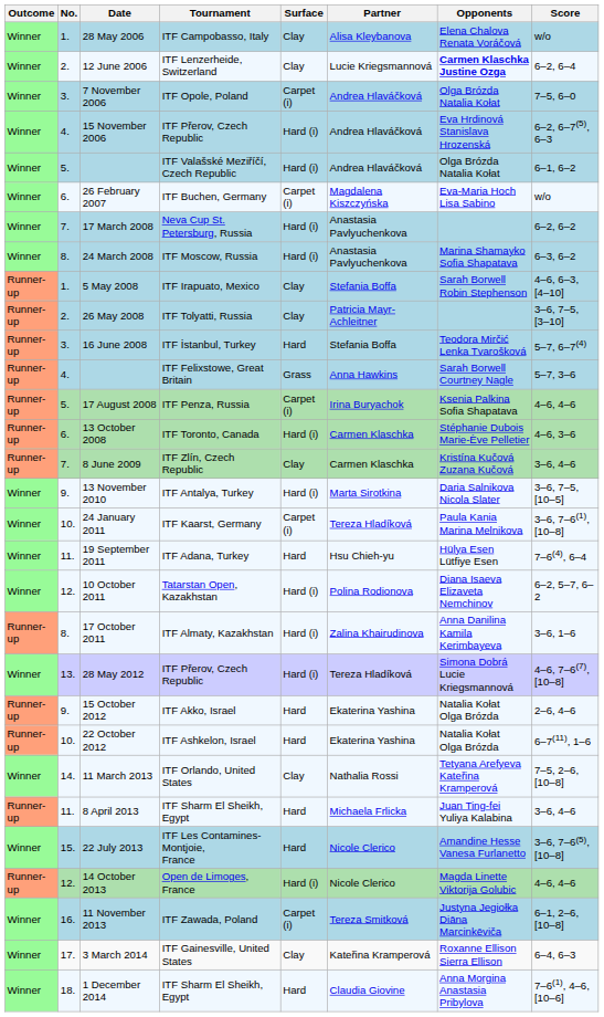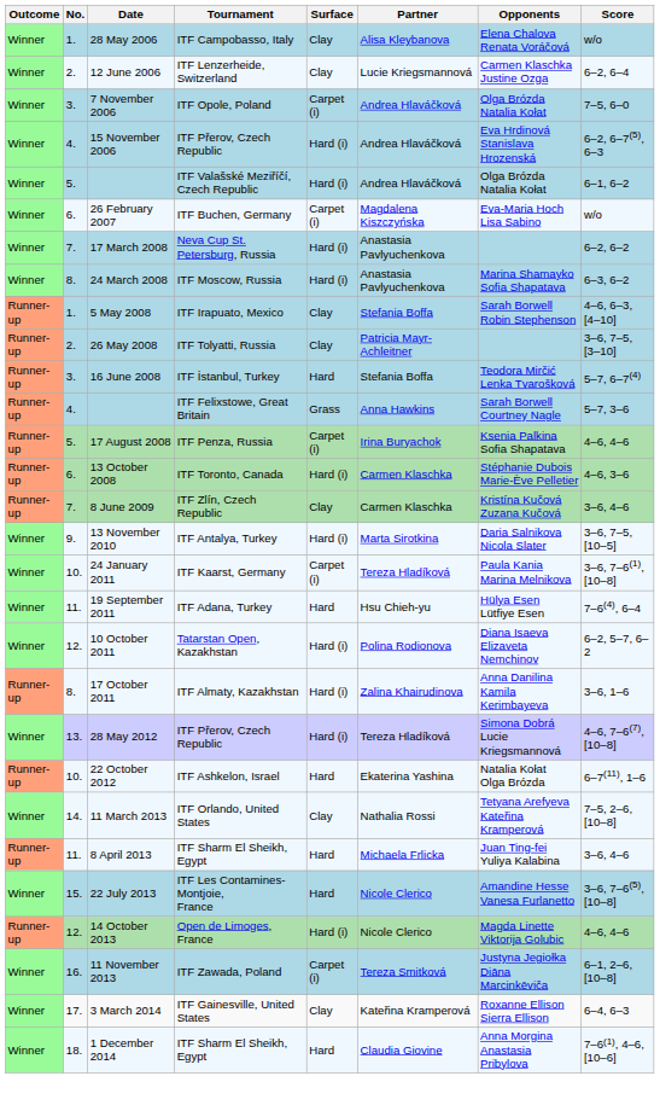12 June 2006 | Opponents: bold -> normal
- row: Runner-up | 9. | 15 October 2012 | ITF Akko, Israel | Hard | Ekaterina Yashina | Natalia Kołat Olga Brózda | 2–6, 4–6
